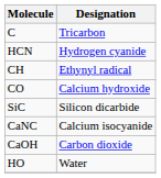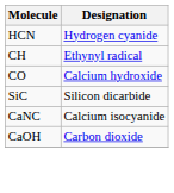- row: C | Tricarbon
- row: HO | Water
